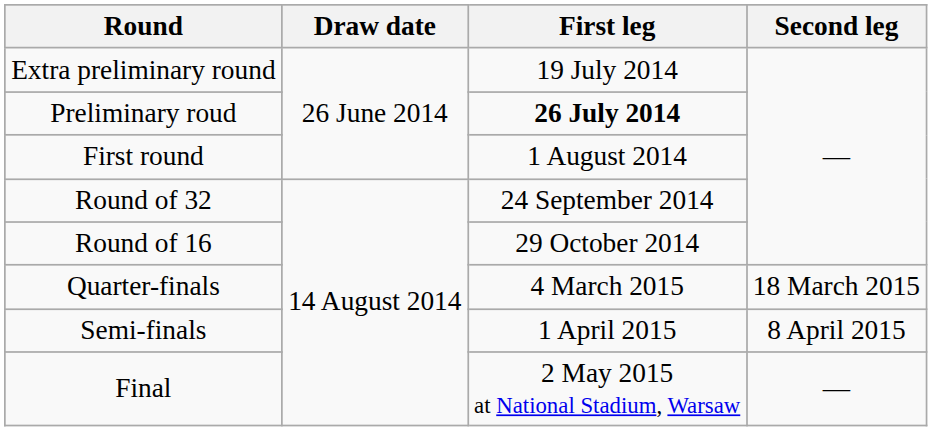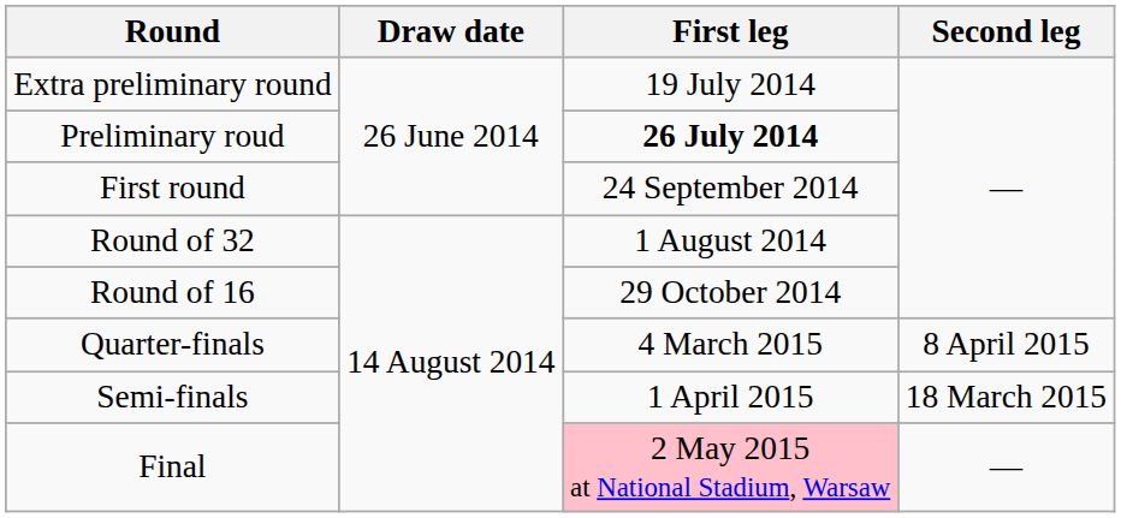First round | First leg: 1 August 2014 -> 24 September 2014
Round of 32 | First leg: 24 September 2014 -> 1 August 2014
Quarter-finals | Second leg: 18 March 2015 -> 8 April 2015
Semi-finals | Second leg: 8 April 2015 -> 18 March 2015
Final | First leg: no background -> pink background
